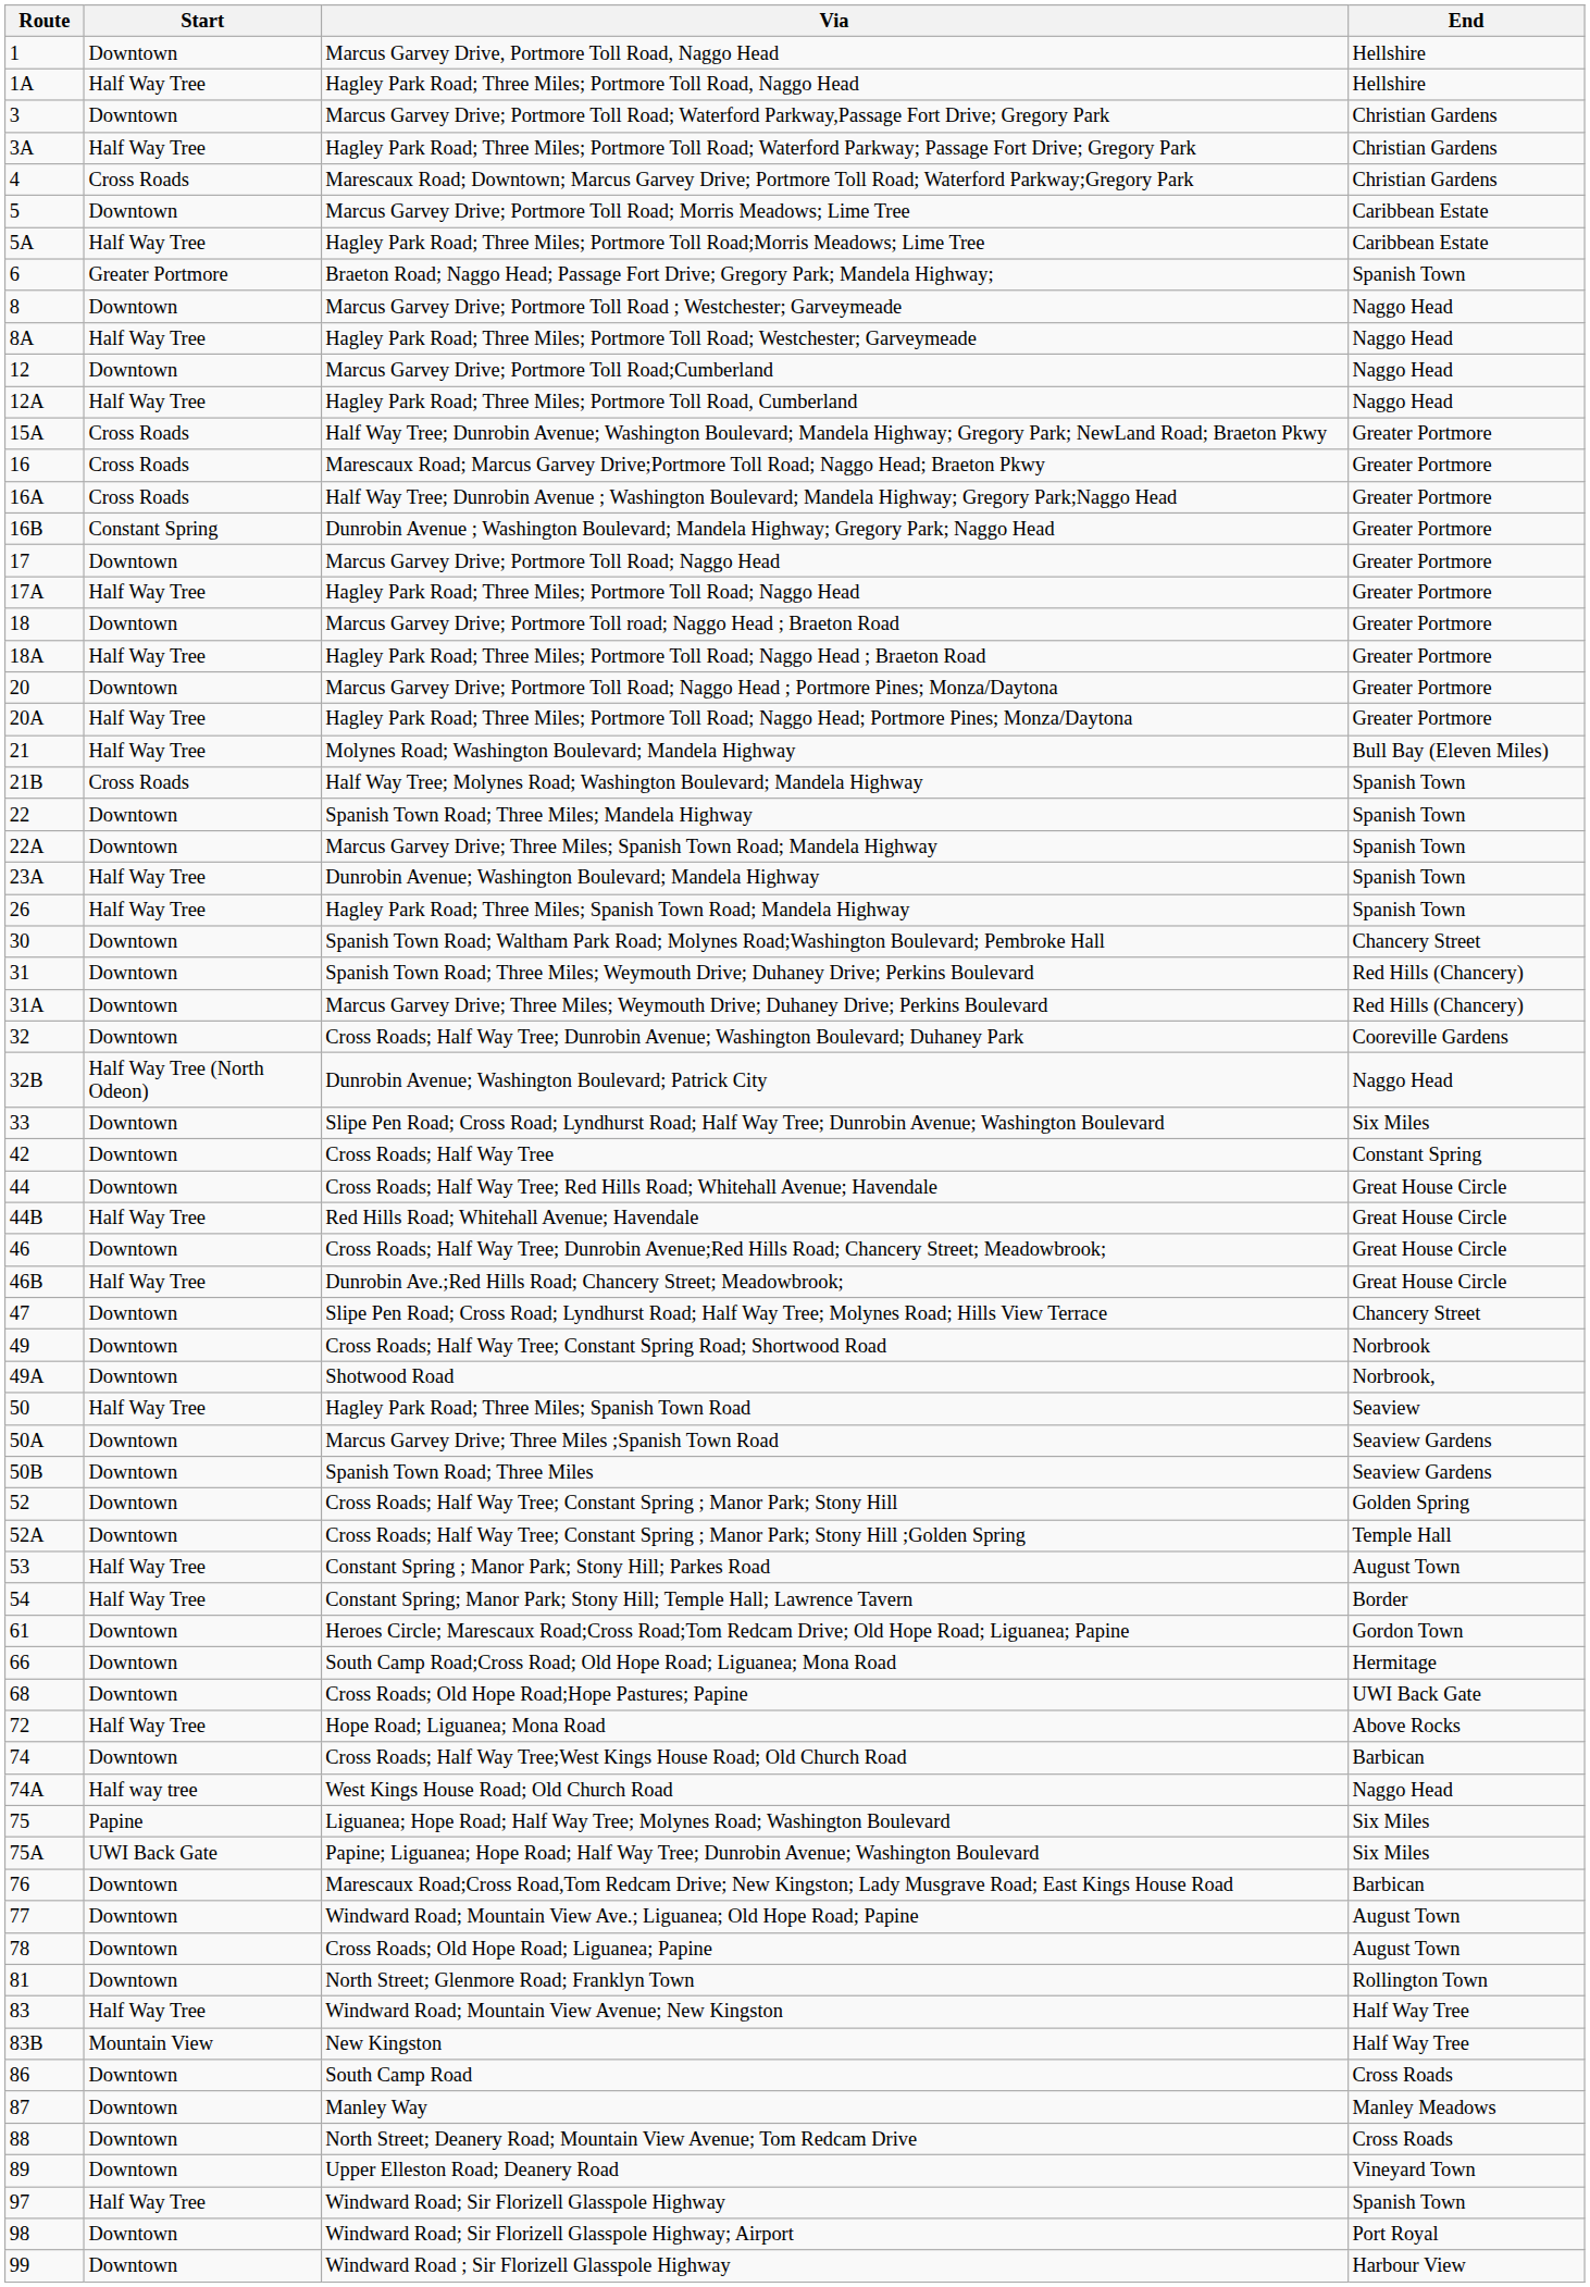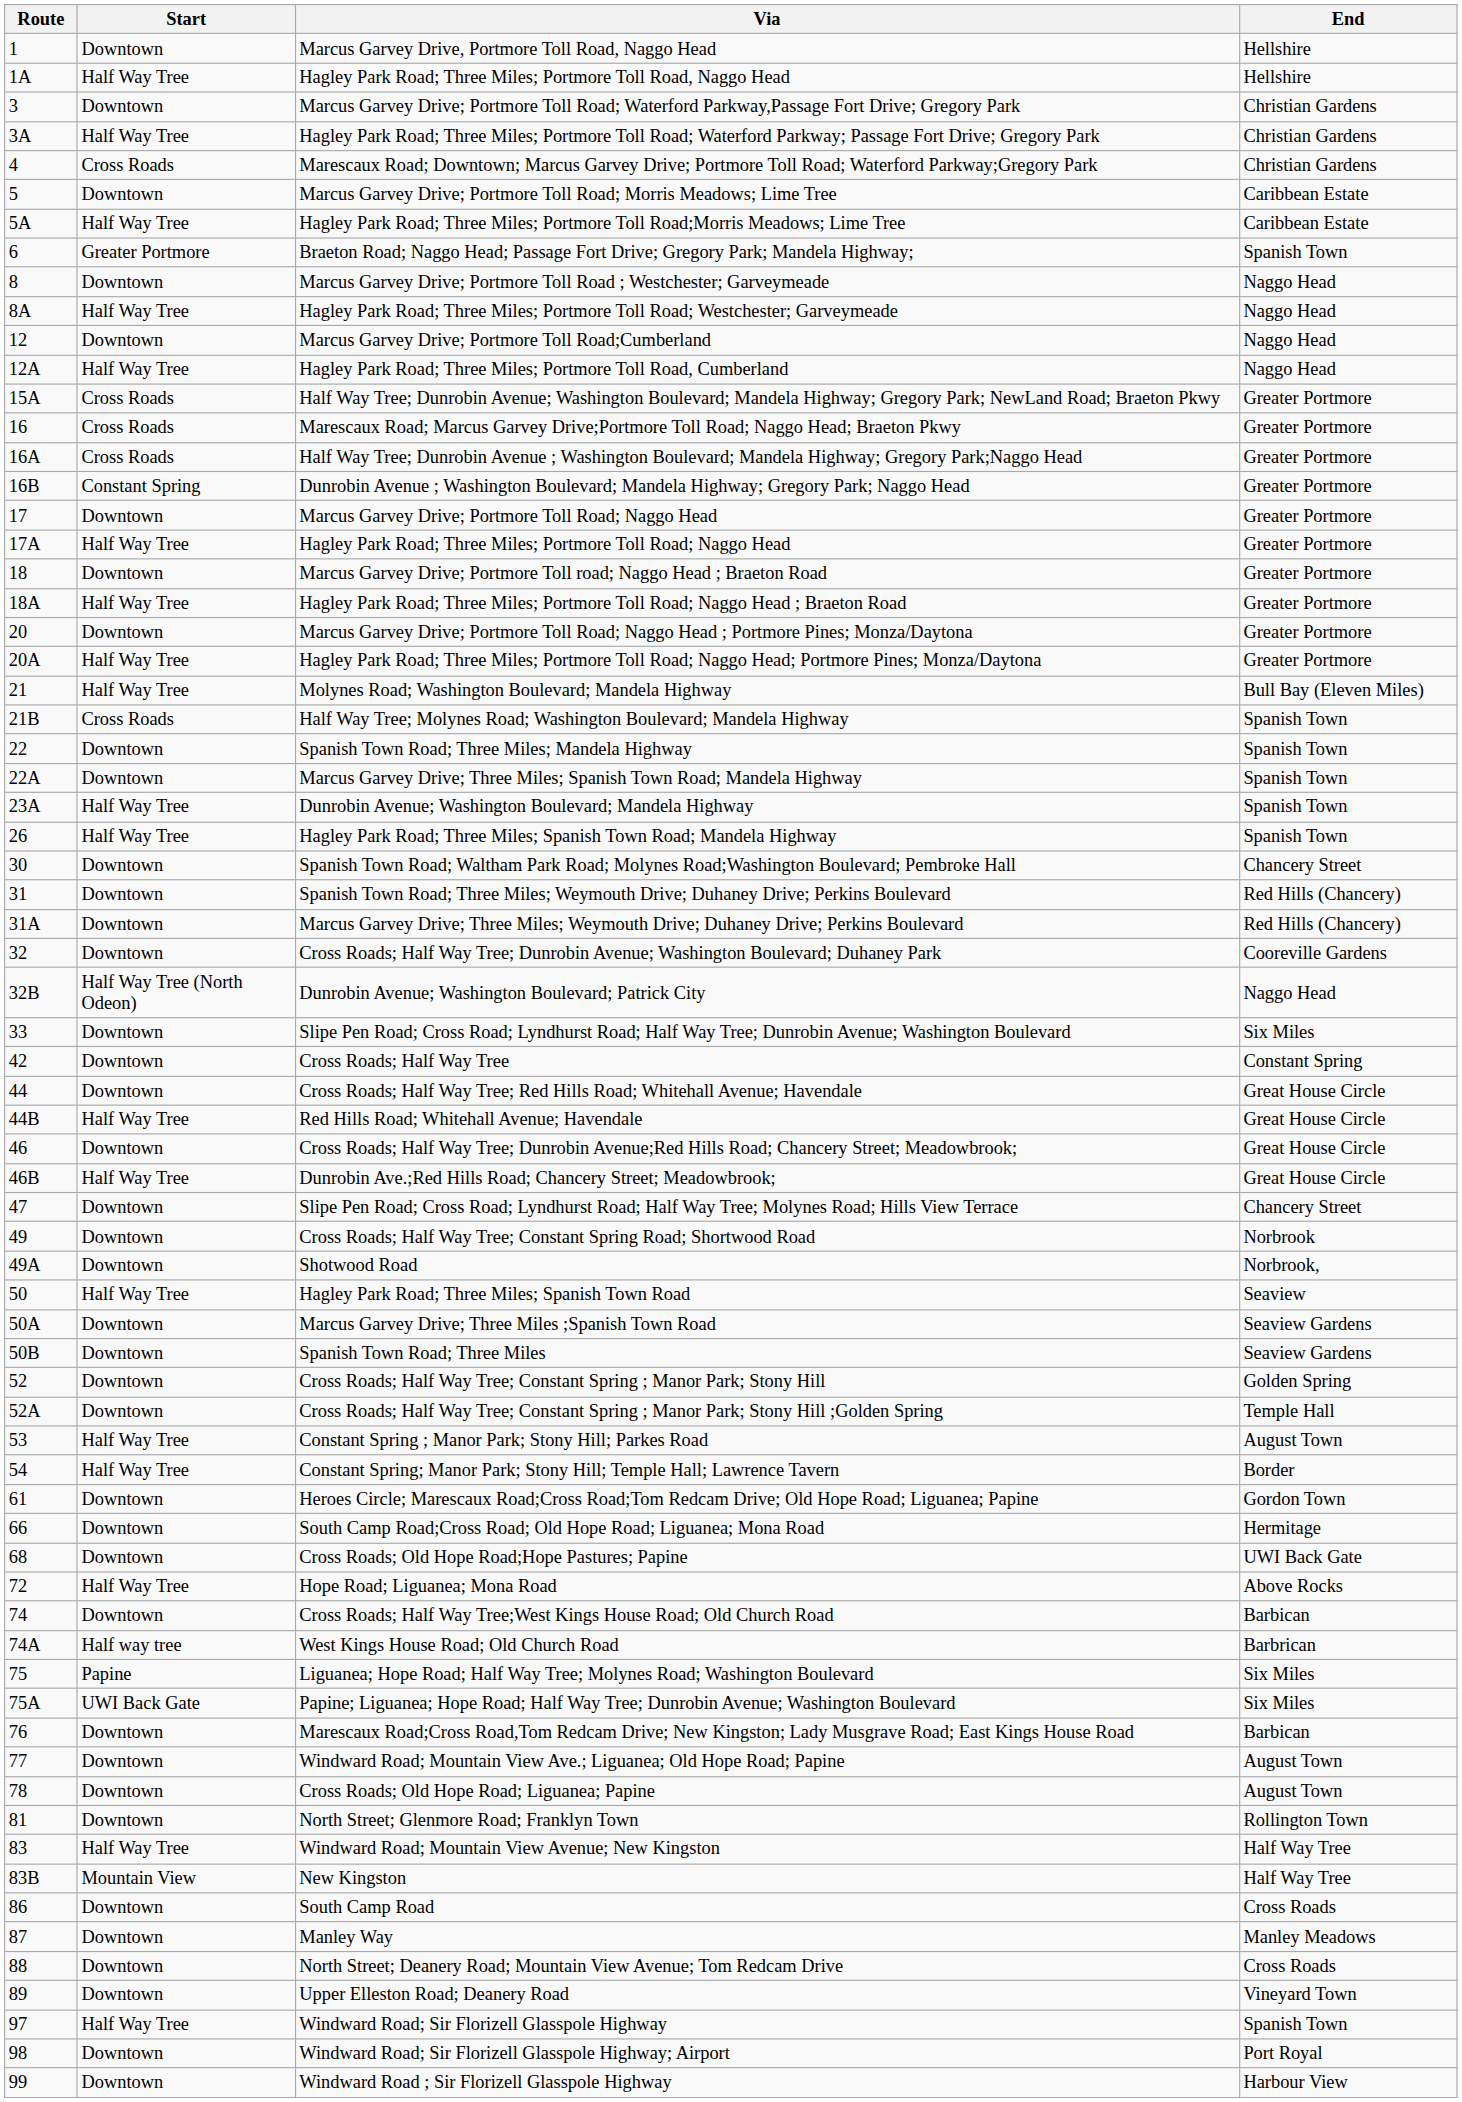West Kings House Road; Old Church Road | End: Naggo Head -> Barbrican
